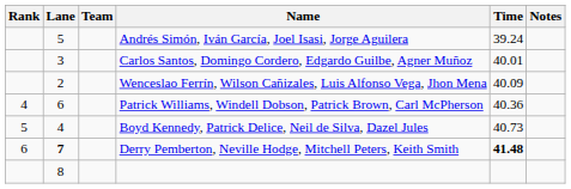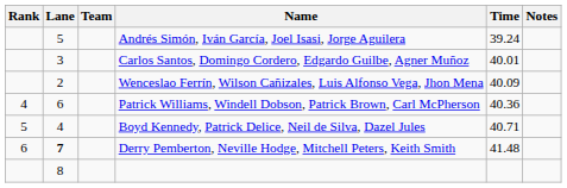Boyd Kennedy, Patrick Delice, Neil de Silva, Dazel Jules | Time: 40.73 -> 40.71
Derry Pemberton, Neville Hodge, Mitchell Peters, Keith Smith | Time: bold -> normal
